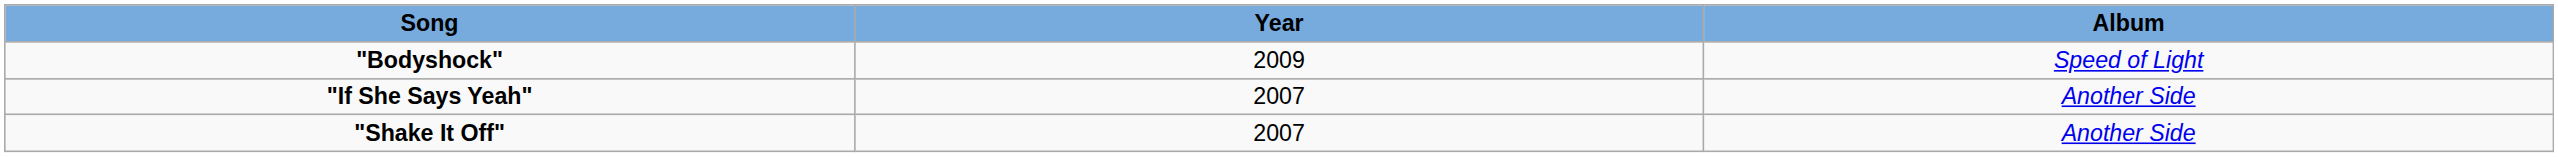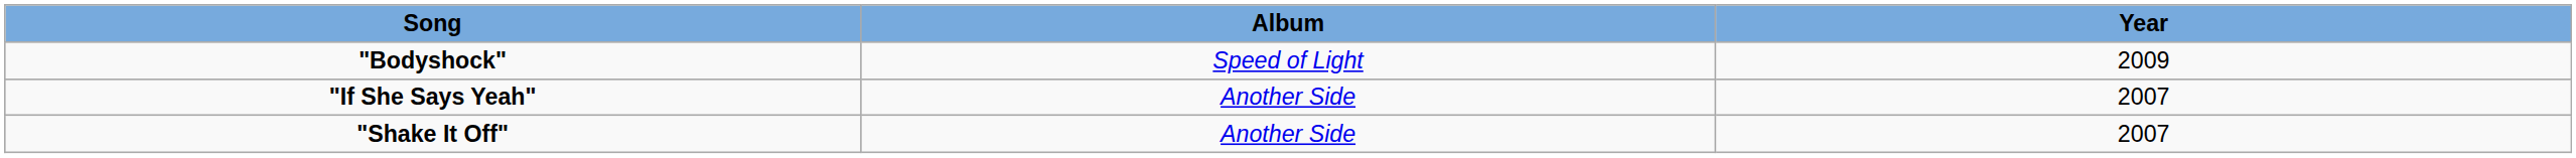columns swapped: Album <-> Year
